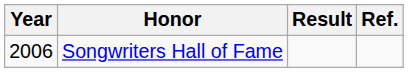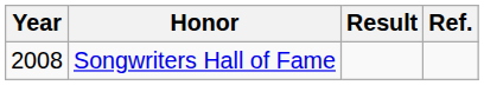Songwriters Hall of Fame | Year: 2006 -> 2008
